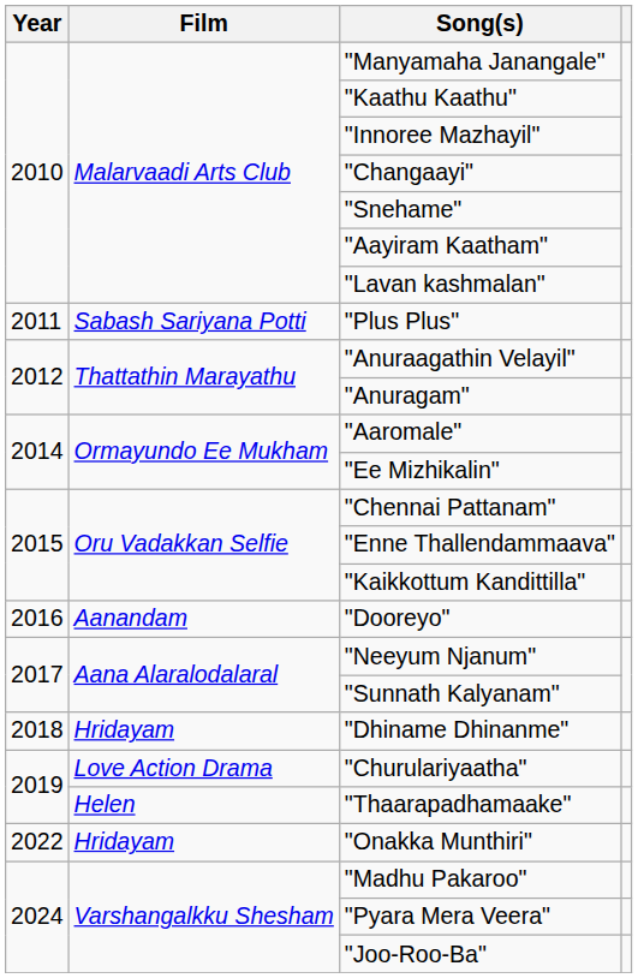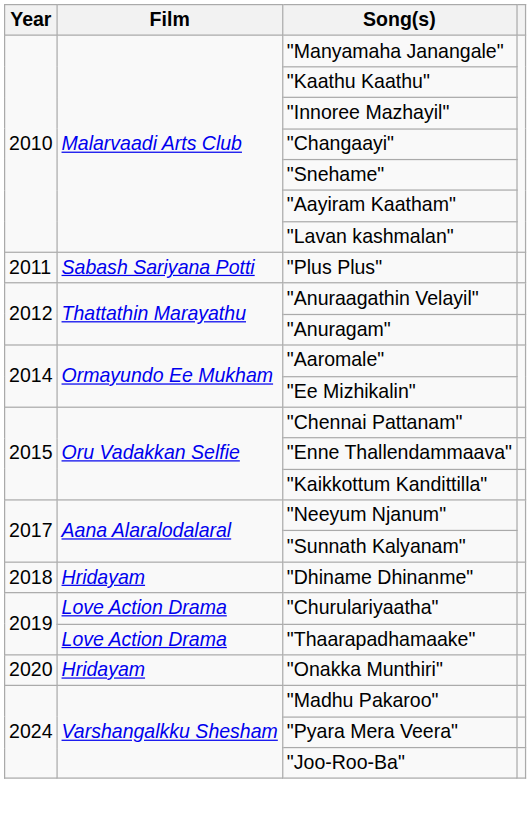- row: 2016 | Aanandam | "Dooreyo"
"Thaarapadhamaake" | Film: Helen -> Love Action Drama
"Onakka Munthiri" | Year: 2022 -> 2020
